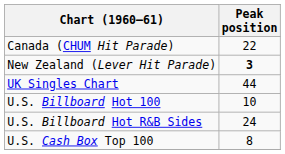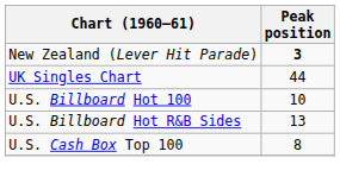- row: Canada (CHUM Hit Parade) | 22
U.S. Billboard Hot R&B Sides | Peak position: 24 -> 13
